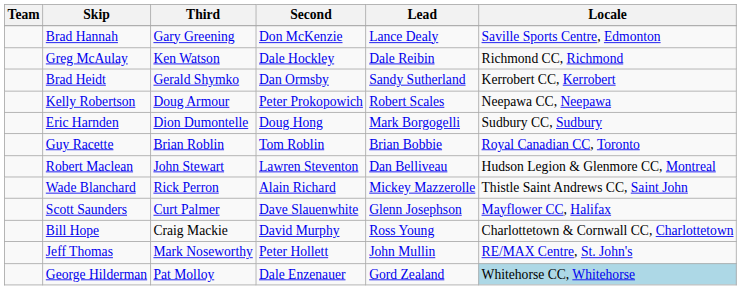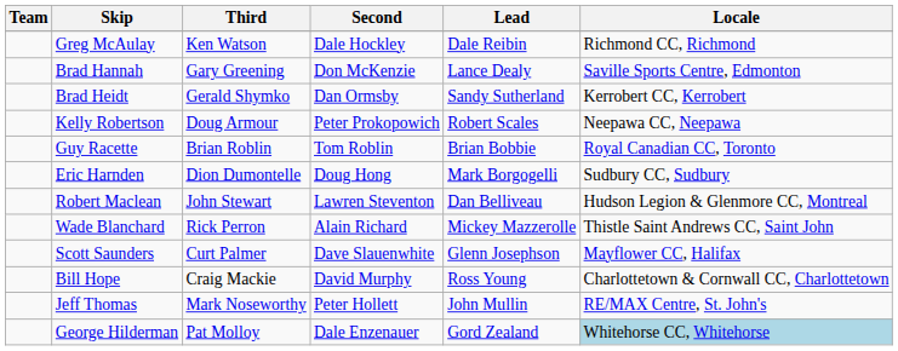rows swapped: Greg McAulay <-> Brad Hannah
rows swapped: Eric Harnden <-> Guy Racette
